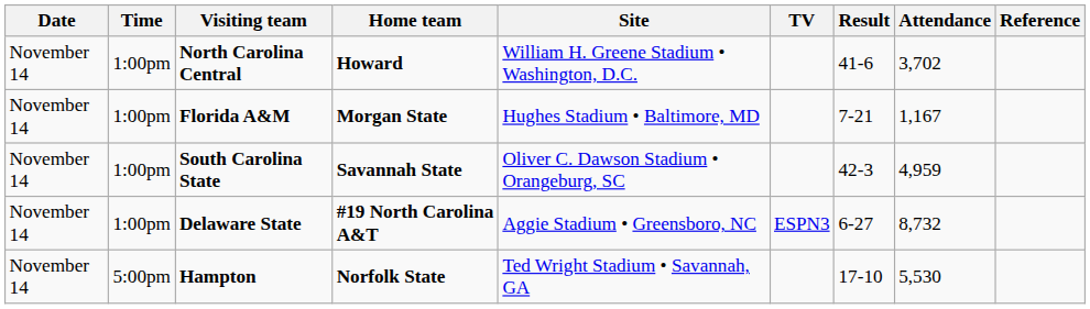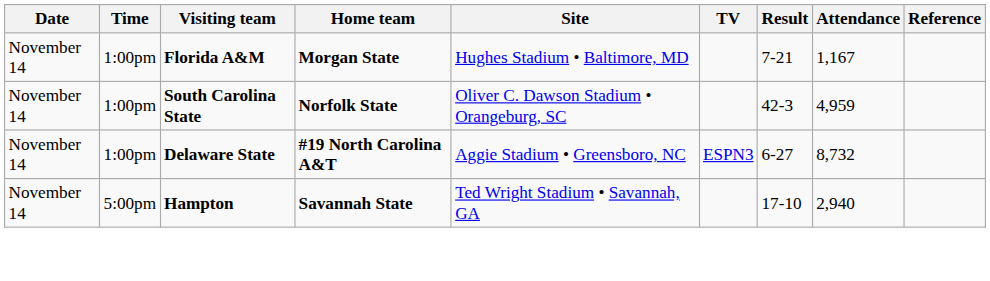- row: November 14 | 1:00pm | North Carolina Central | Howard | William H. Greene Stadium • Washington, D.C. | 41-6 | 3,702
South Carolina State | Home team: Savannah State -> Norfolk State
Hampton | Home team: Norfolk State -> Savannah State
Hampton | Attendance: 5,530 -> 2,940
